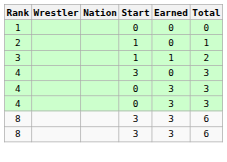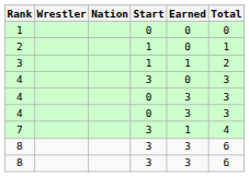+ row: 7 | 3 | 1 | 4
